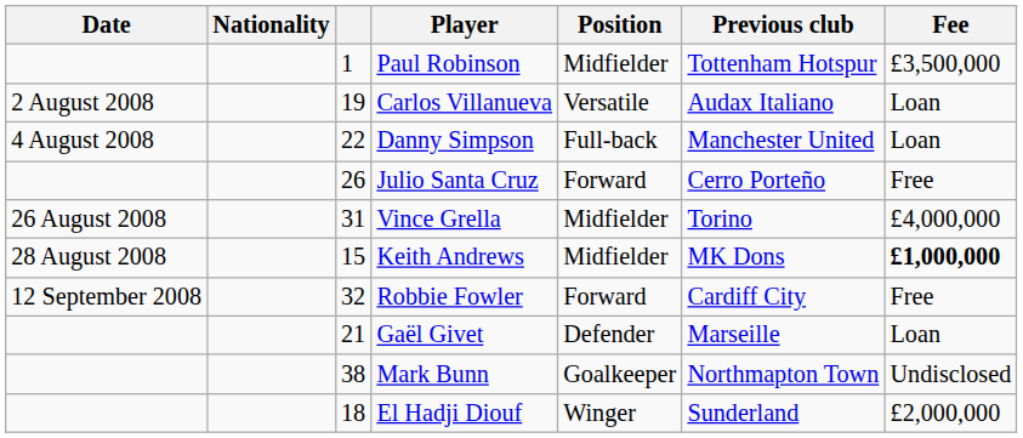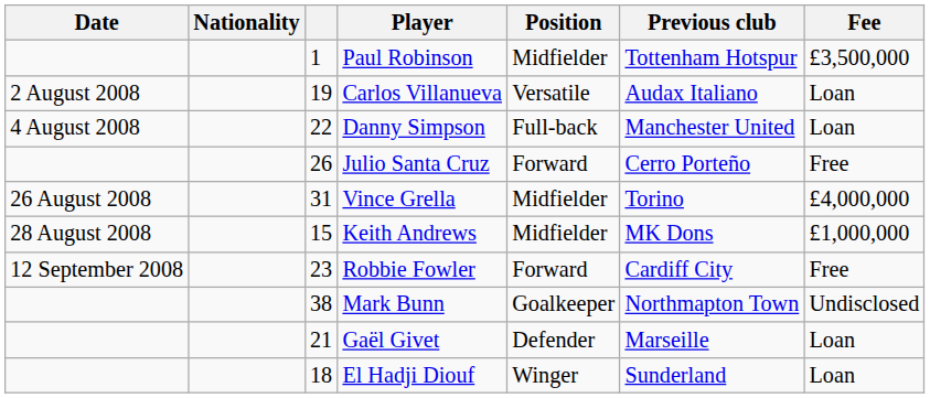Keith Andrews | Fee: bold -> normal
Robbie Fowler | column 3: 32 -> 23
rows swapped: Mark Bunn <-> Gaël Givet
El Hadji Diouf | Fee: £2,000,000 -> Loan
